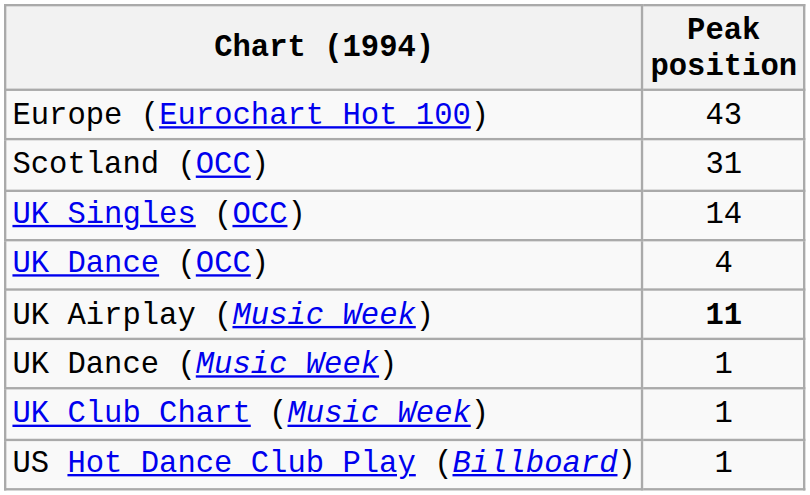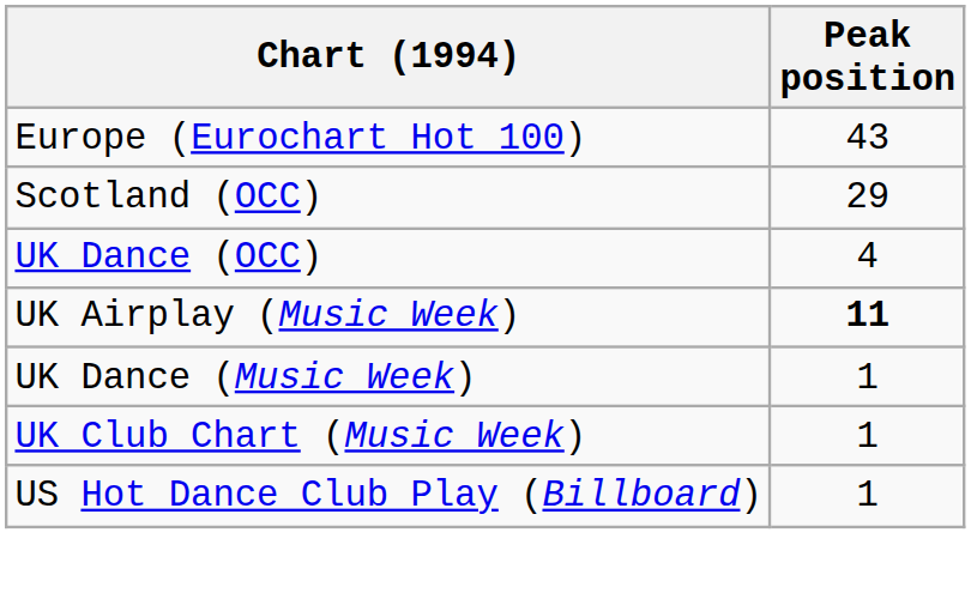Scotland (OCC) | Peak position: 31 -> 29
- row: UK Singles (OCC) | 14
